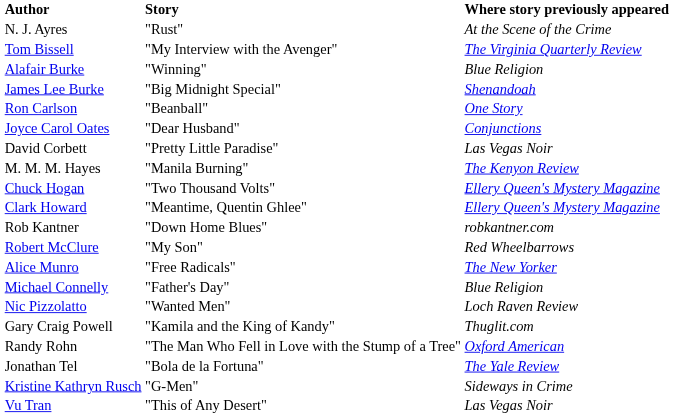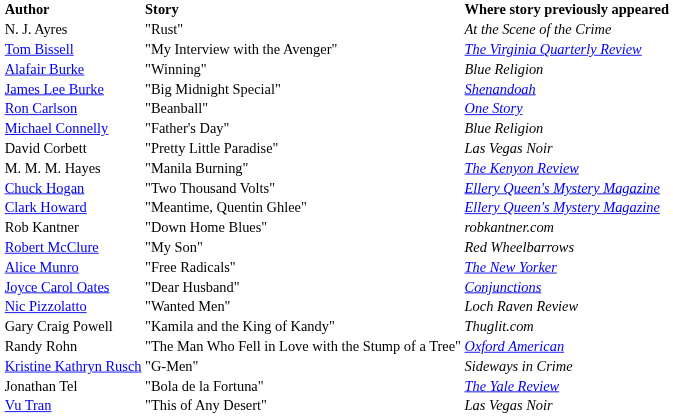rows swapped: Michael Connelly <-> Joyce Carol Oates
rows swapped: Kristine Kathryn Rusch <-> Jonathan Tel
